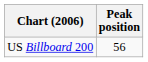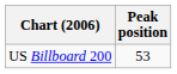US Billboard 200 | Peak position: 56 -> 53
